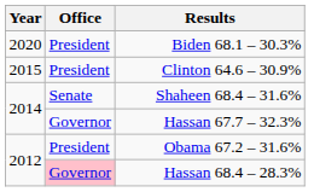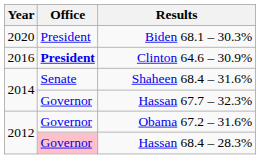Clinton 64.6 – 30.9% | Year: 2015 -> 2016
Clinton 64.6 – 30.9% | Office: normal -> bold
Obama 67.2 – 31.6% | Office: President -> Governor
